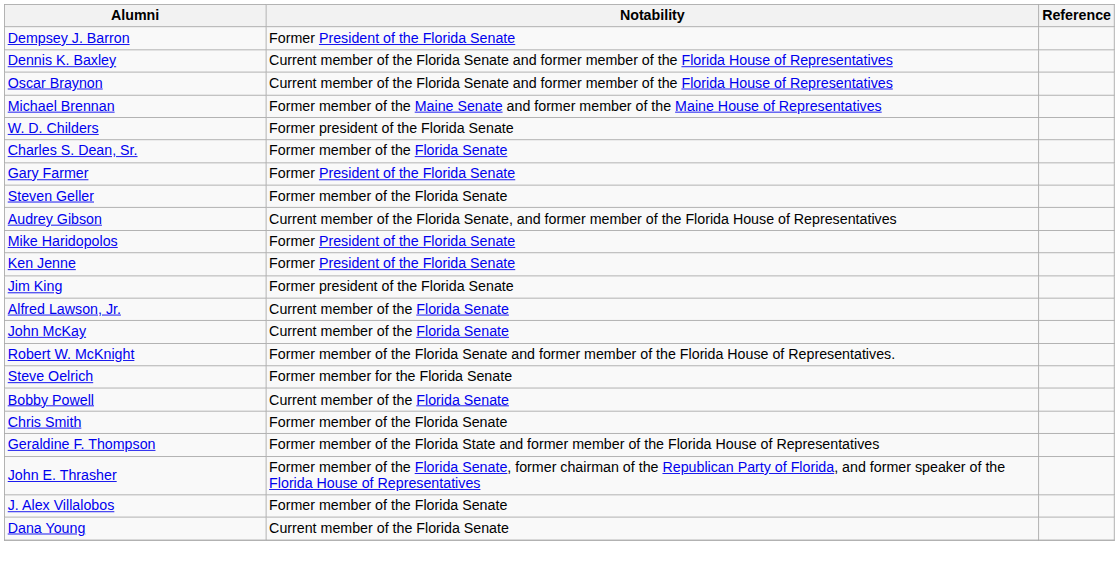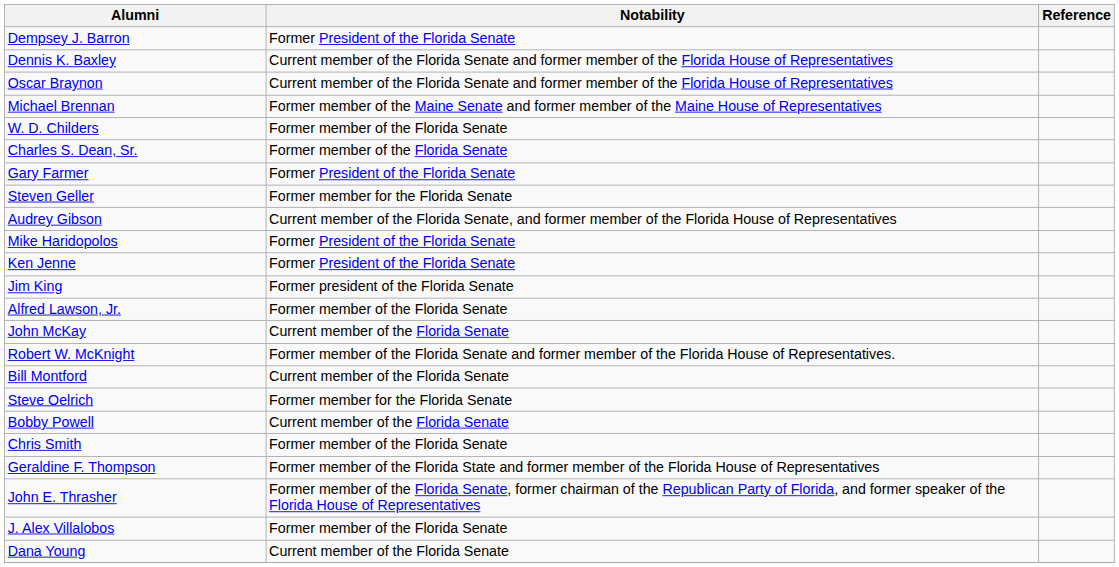W. D. Childers | Notability: Former president of the Florida Senate -> Former member of the Florida Senate
Steven Geller | Notability: Former member of the Florida Senate -> Former member for the Florida Senate
Alfred Lawson, Jr. | Notability: Current member of the Florida Senate -> Former member of the Florida Senate
+ row: Bill Montford | Current member of the Florida Senate
